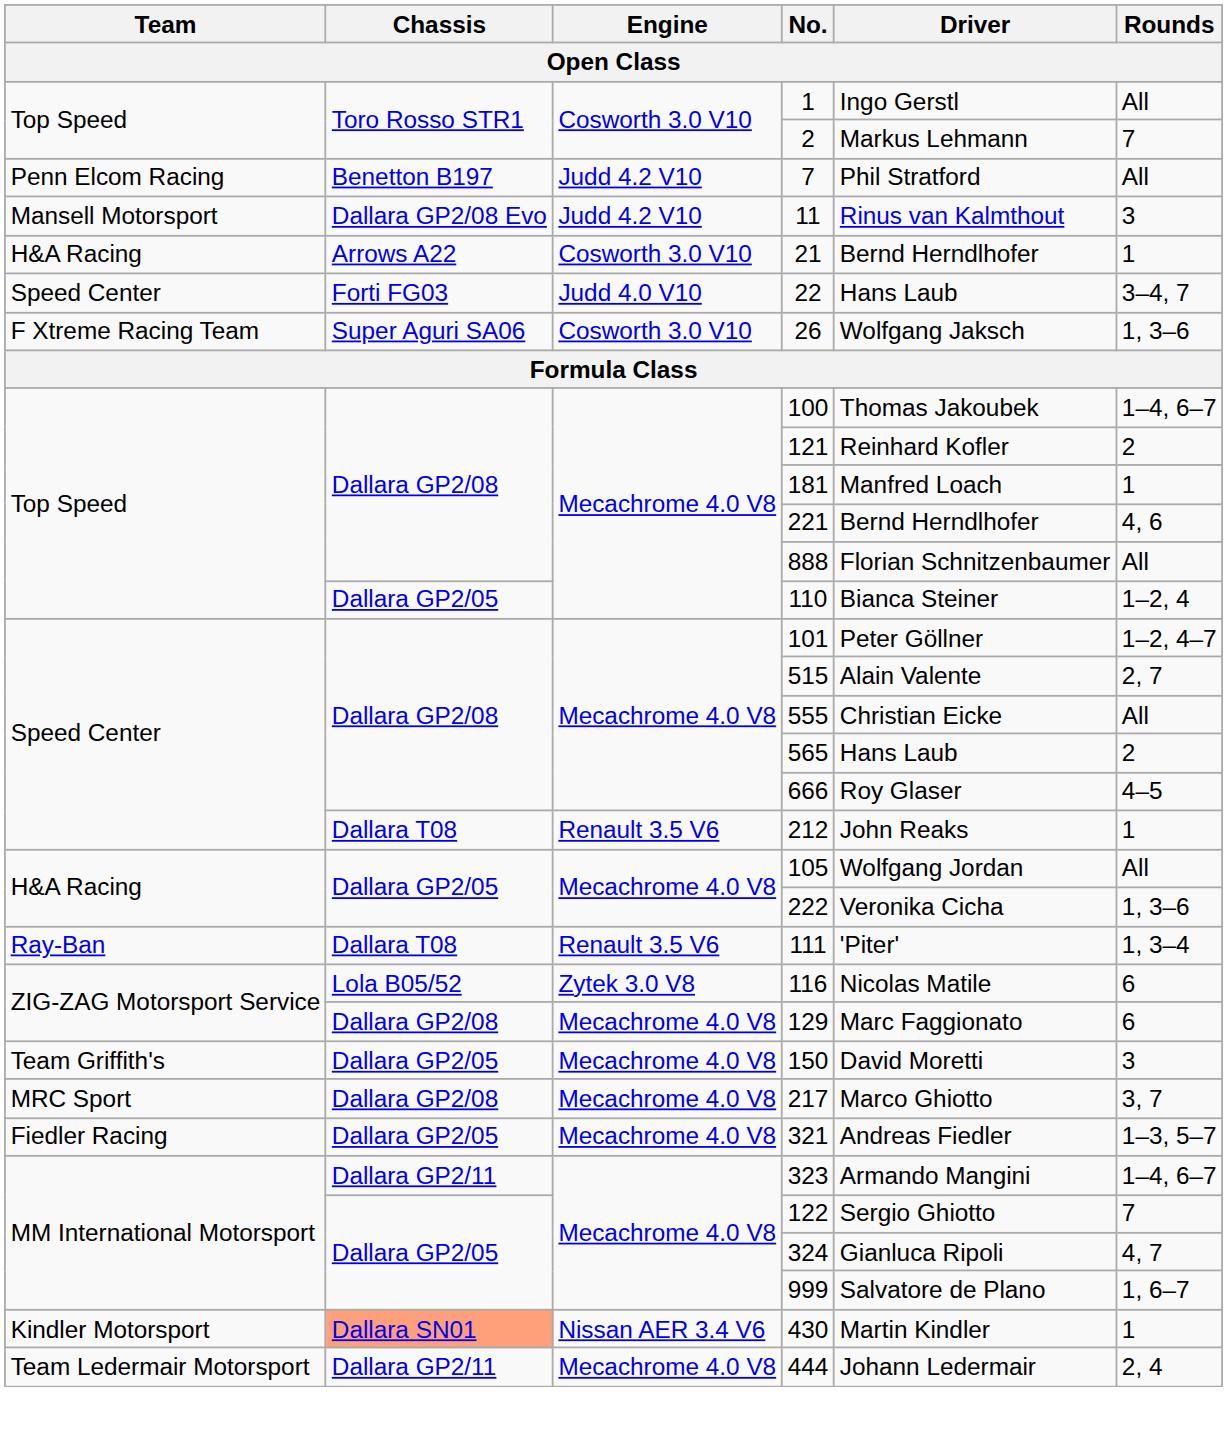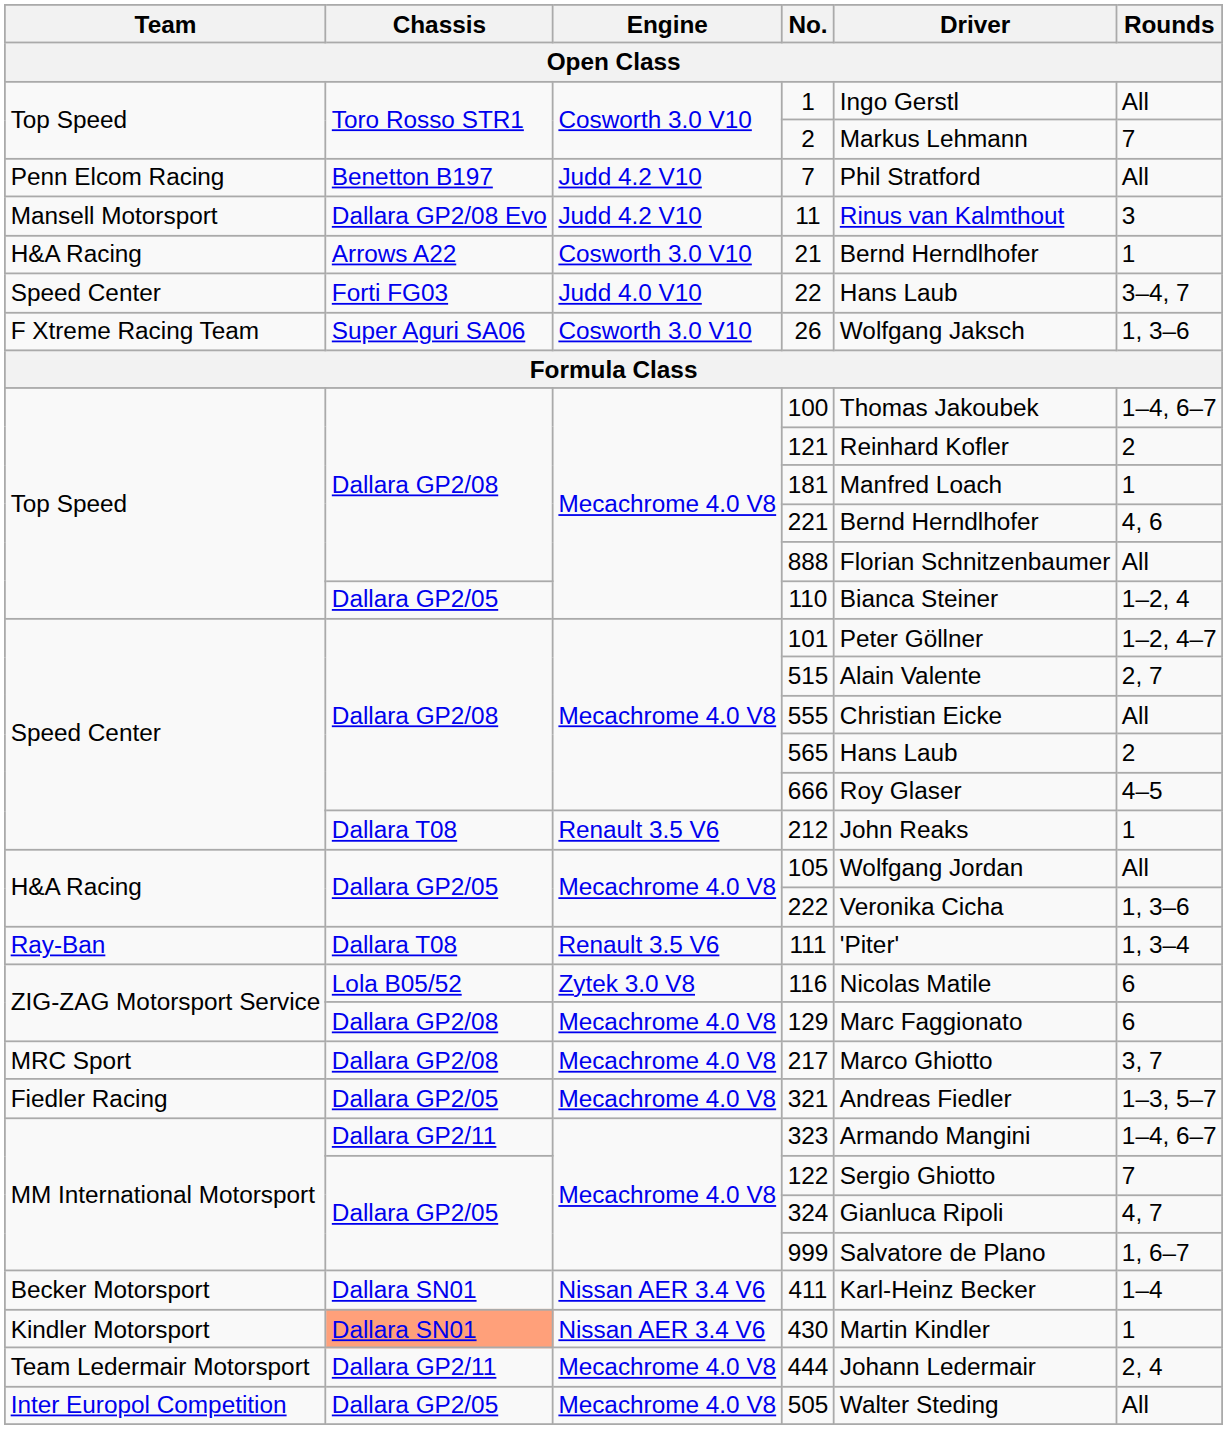- row: Team Griffith's | Dallara GP2/05 | Mecachrome 4.0 V8 | 150 | David Moretti | 3
+ row: Becker Motorsport | Dallara SN01 | Nissan AER 3.4 V6 | 411 | Karl-Heinz Becker | 1–4
+ row: Inter Europol Competition | Dallara GP2/05 | Mecachrome 4.0 V8 | 505 | Walter Steding | All
